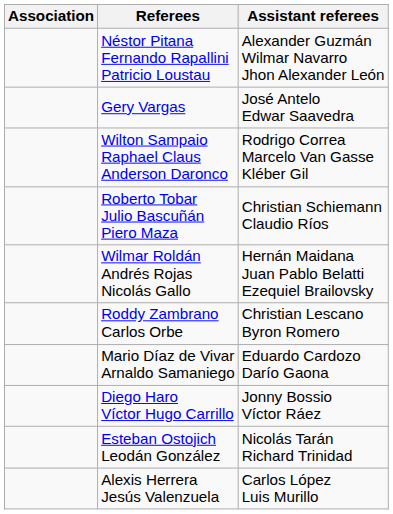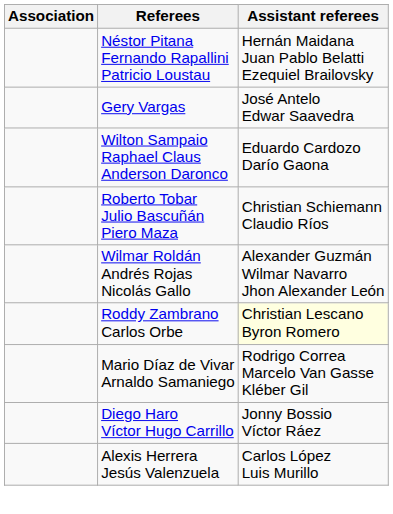Néstor Pitana Fernando Rapallini Patricio Loustau | Assistant referees: Alexander Guzmán Wilmar Navarro Jhon Alexander León -> Hernán Maidana Juan Pablo Belatti Ezequiel Brailovsky
Wilton Sampaio Raphael Claus Anderson Daronco | Assistant referees: Rodrigo Correa Marcelo Van Gasse Kléber Gil -> Eduardo Cardozo Darío Gaona
Wilmar Roldán Andrés Rojas Nicolás Gallo | Assistant referees: Hernán Maidana Juan Pablo Belatti Ezequiel Brailovsky -> Alexander Guzmán Wilmar Navarro Jhon Alexander León
Roddy Zambrano Carlos Orbe | Assistant referees: no background -> lightyellow background
Mario Díaz de Vivar Arnaldo Samaniego | Assistant referees: Eduardo Cardozo Darío Gaona -> Rodrigo Correa Marcelo Van Gasse Kléber Gil
- row: Esteban Ostojich Leodán González | Nicolás Tarán Richard Trinidad
